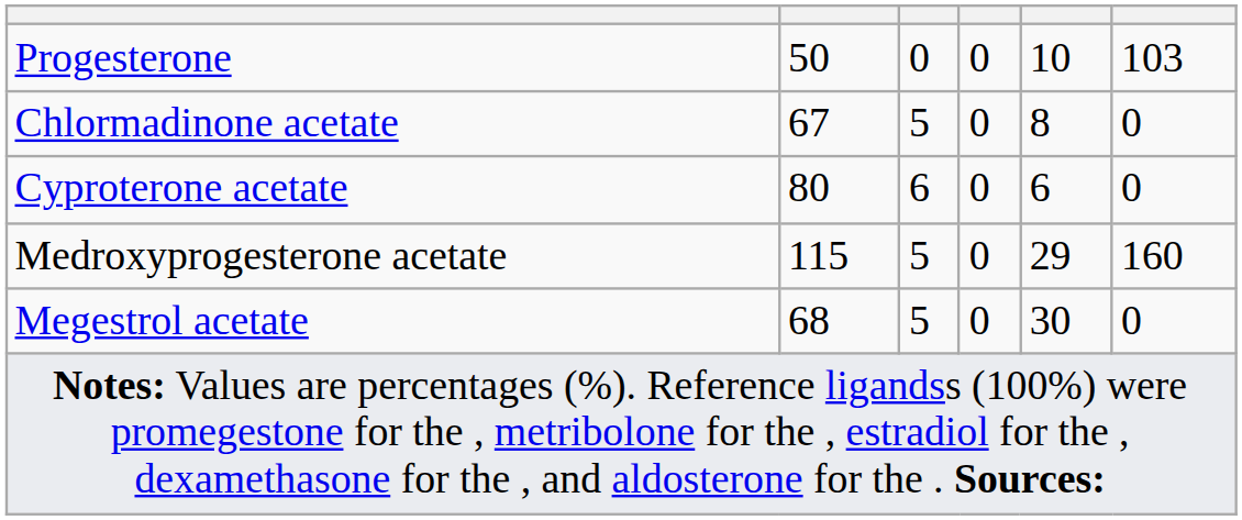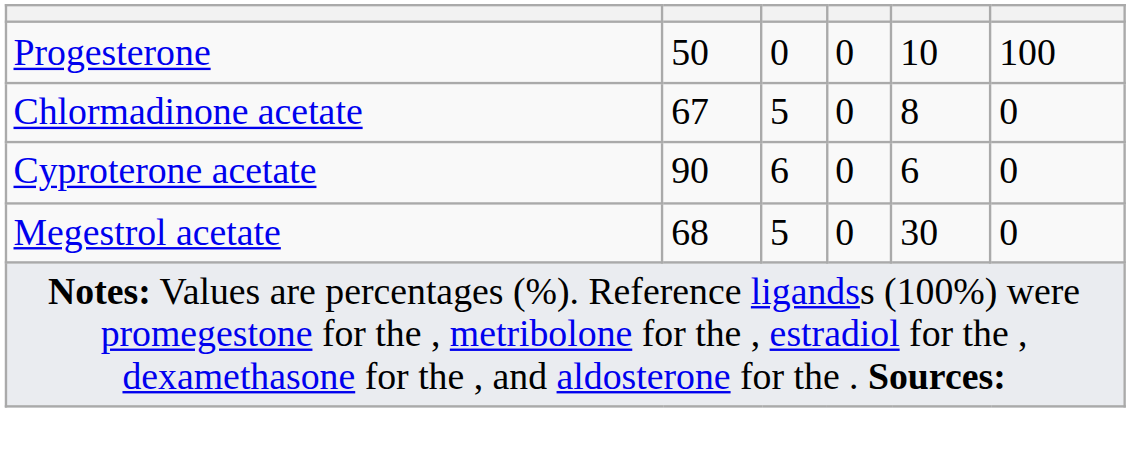Progesterone | column 6: 103 -> 100
Cyproterone acetate | column 2: 80 -> 90
- row: Medroxyprogesterone acetate | 115 | 5 | 0 | 29 | 160
